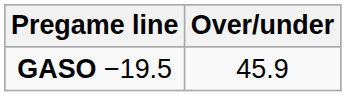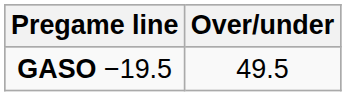GASO −19.5 | Over/under: 45.9 -> 49.5
